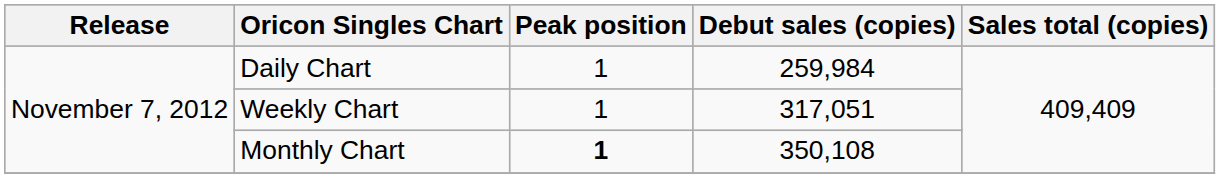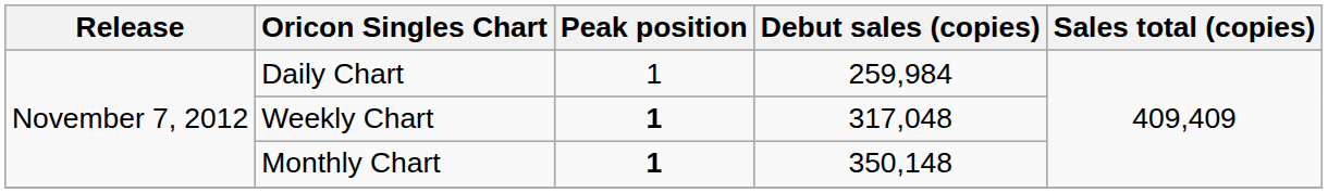Weekly Chart | Peak position: normal -> bold
Weekly Chart | Debut sales (copies): 317,051 -> 317,048
Monthly Chart | Debut sales (copies): 350,108 -> 350,148
